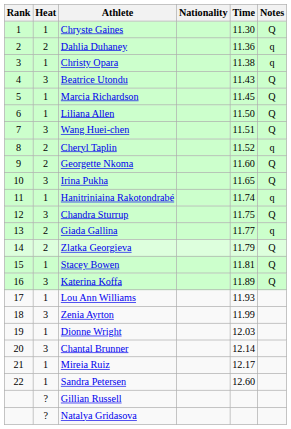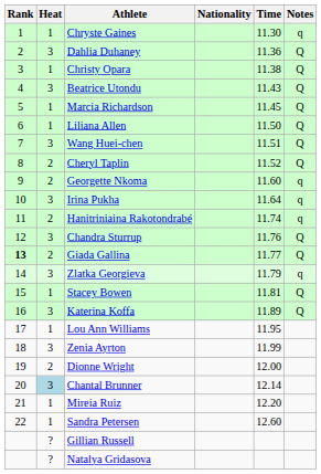Chryste Gaines | Notes: Q -> q
Dahlia Duhaney | Heat: 2 -> 3
Dahlia Duhaney | Notes: q -> Q
Christy Opara | Notes: q -> Q
Cheryl Taplin | Notes: q -> Q
Georgette Nkoma | Notes: Q -> q
Irina Pukha | Time: 11.65 -> 11.64
Irina Pukha | Notes: Q -> q
Hanitriniaina Rakotondrabé | Heat: 1 -> 2
Chandra Sturrup | Time: 11.75 -> 11.76
Giada Gallina | Rank: normal -> bold
Giada Gallina | Notes: q -> Q
Zlatka Georgieva | Heat: 2 -> 3
Zlatka Georgieva | Notes: Q -> q
Lou Ann Williams | Time: 11.93 -> 11.95
Dionne Wright | Heat: 1 -> 2
Dionne Wright | Time: 12.03 -> 12.00
Chantal Brunner | Heat: no background -> lightblue background
Mireia Ruiz | Time: 12.17 -> 12.20
